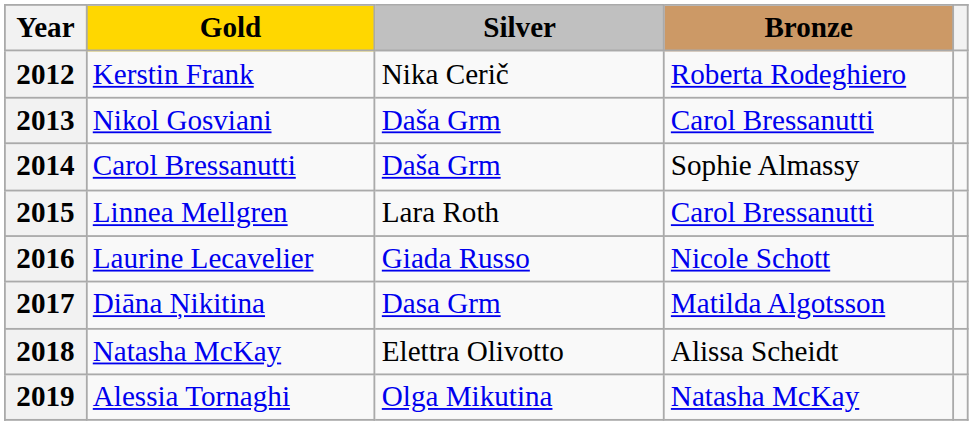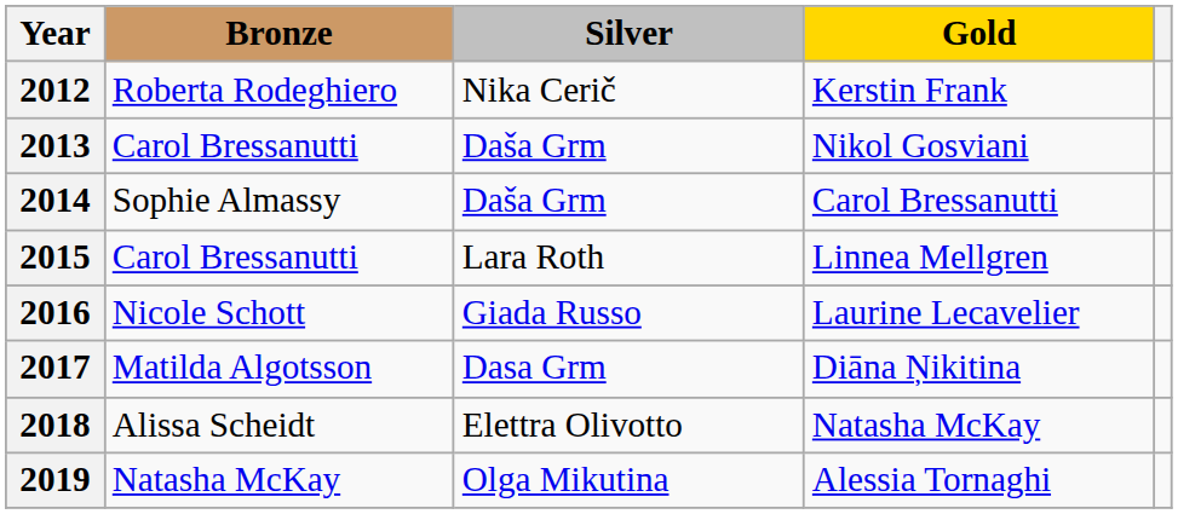columns swapped: Gold <-> Bronze
